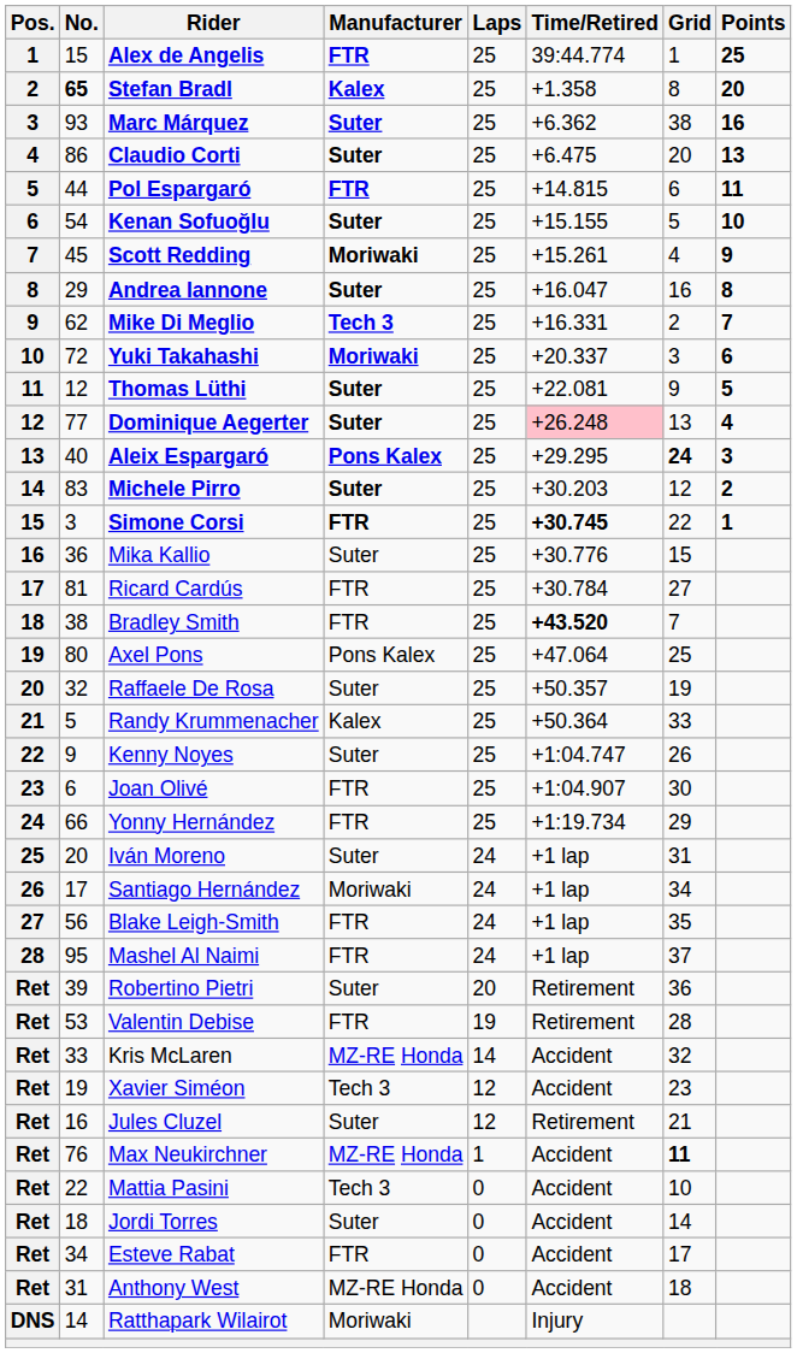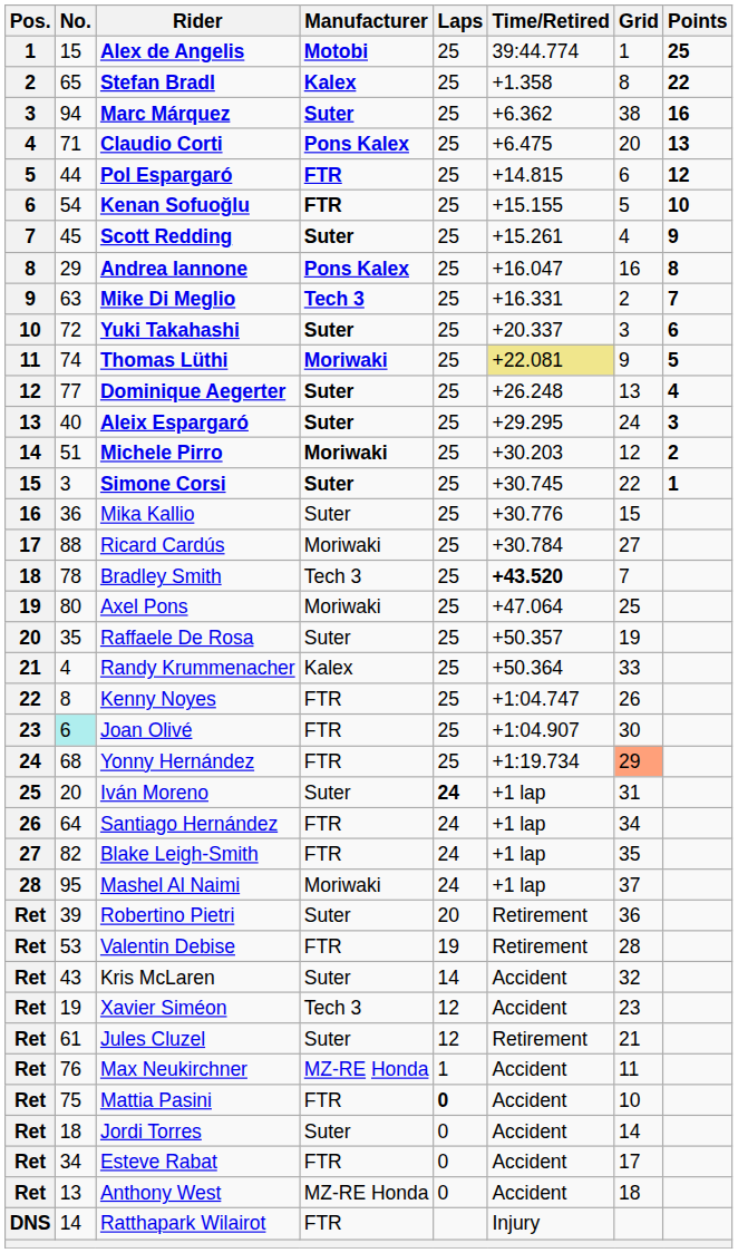Alex de Angelis | Manufacturer: FTR -> Motobi
Stefan Bradl | No.: bold -> normal
Stefan Bradl | Points: 20 -> 22
Marc Márquez | No.: 93 -> 94
Claudio Corti | No.: 86 -> 71
Claudio Corti | Manufacturer: Suter -> Pons Kalex
Pol Espargaró | Points: 11 -> 12
Kenan Sofuoğlu | Manufacturer: Suter -> FTR
Scott Redding | Manufacturer: Moriwaki -> Suter
Andrea Iannone | Manufacturer: Suter -> Pons Kalex
Mike Di Meglio | No.: 62 -> 63
Yuki Takahashi | Manufacturer: Moriwaki -> Suter
Thomas Lüthi | No.: 12 -> 74
Thomas Lüthi | Manufacturer: Suter -> Moriwaki
Thomas Lüthi | Time/Retired: no background -> khaki background
Dominique Aegerter | Time/Retired: pink background -> no background
Aleix Espargaró | Manufacturer: Pons Kalex -> Suter
Aleix Espargaró | Grid: bold -> normal
Michele Pirro | No.: 83 -> 51
Michele Pirro | Manufacturer: Suter -> Moriwaki
Simone Corsi | Manufacturer: FTR -> Suter
Simone Corsi | Time/Retired: bold -> normal
Ricard Cardús | No.: 81 -> 88
Ricard Cardús | Manufacturer: FTR -> Moriwaki
Bradley Smith | No.: 38 -> 78
Bradley Smith | Manufacturer: FTR -> Tech 3
Axel Pons | Manufacturer: Pons Kalex -> Moriwaki
Raffaele De Rosa | No.: 32 -> 35
Randy Krummenacher | No.: 5 -> 4
Kenny Noyes | No.: 9 -> 8
Kenny Noyes | Manufacturer: Suter -> FTR
Joan Olivé | No.: no background -> paleturquoise background
Yonny Hernández | No.: 66 -> 68
Yonny Hernández | Grid: no background -> lightsalmon background
Iván Moreno | Laps: normal -> bold
Santiago Hernández | No.: 17 -> 64
Santiago Hernández | Manufacturer: Moriwaki -> FTR
Blake Leigh-Smith | No.: 56 -> 82
Mashel Al Naimi | Manufacturer: FTR -> Moriwaki
Kris McLaren | No.: 33 -> 43
Kris McLaren | Manufacturer: MZ-RE Honda -> Suter
Jules Cluzel | No.: 16 -> 61
Max Neukirchner | Grid: bold -> normal
Mattia Pasini | No.: 22 -> 75
Mattia Pasini | Manufacturer: Tech 3 -> FTR
Mattia Pasini | Laps: normal -> bold
Anthony West | No.: 31 -> 13
Ratthapark Wilairot | Manufacturer: Moriwaki -> FTR
